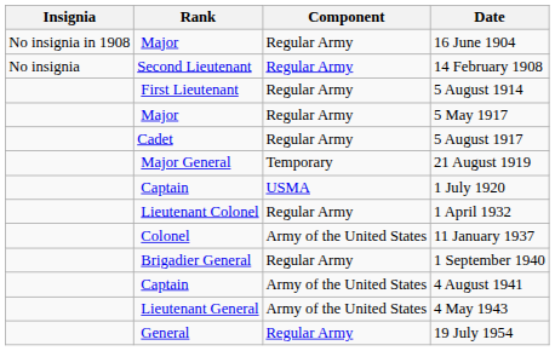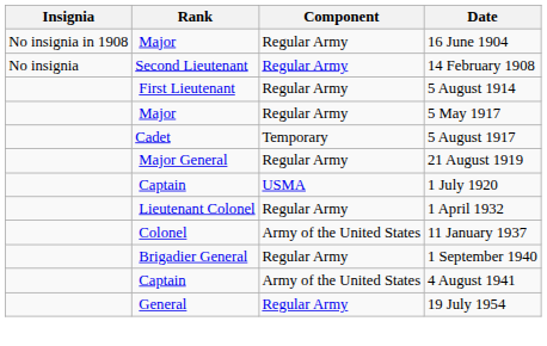5 August 1917 | Component: Regular Army -> Temporary
21 August 1919 | Component: Temporary -> Regular Army
- row: Lieutenant General | Army of the United States | 4 May 1943
